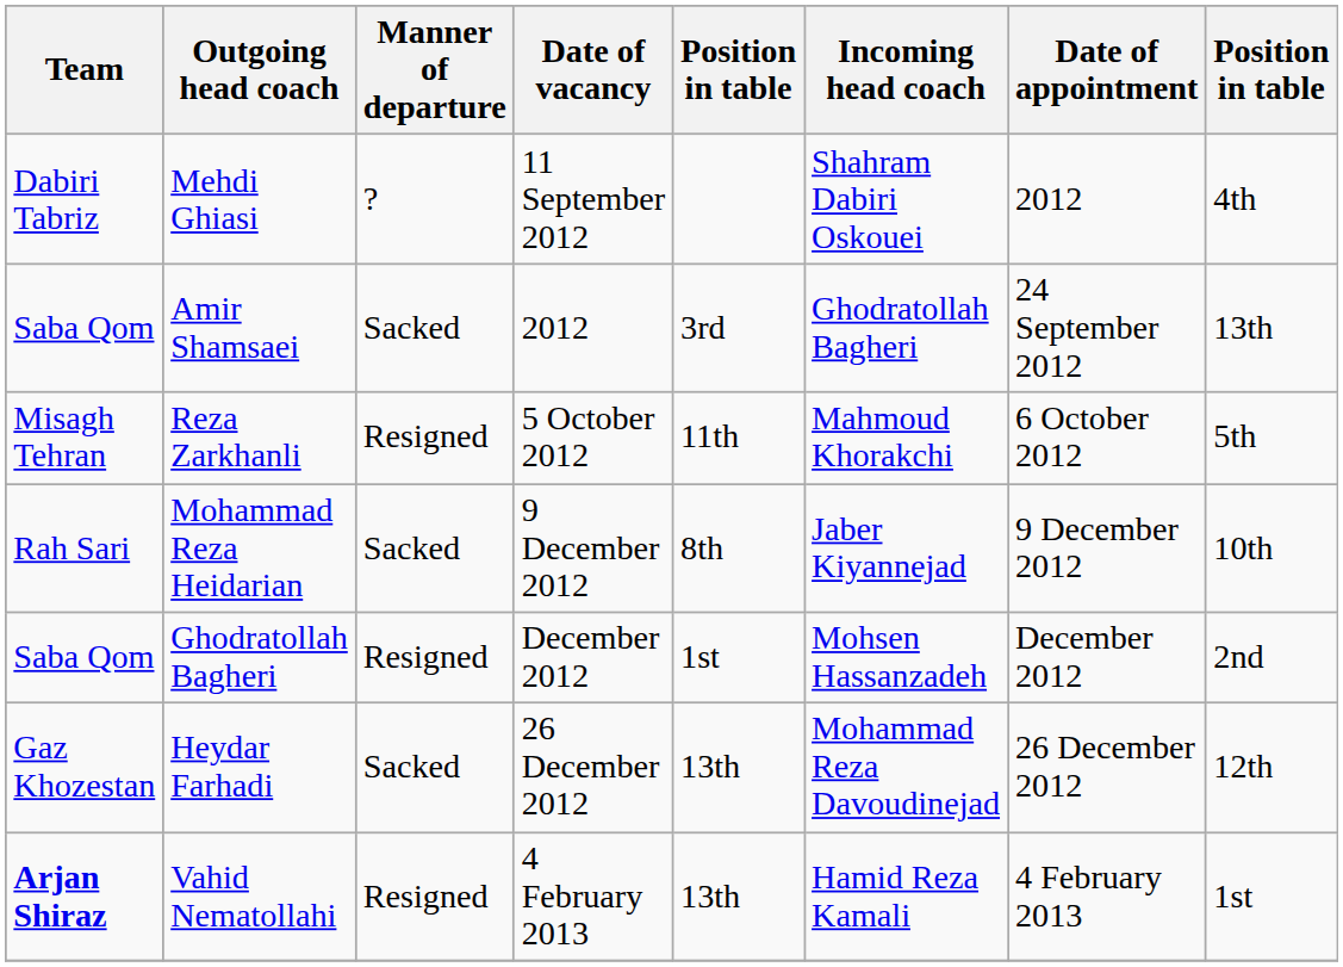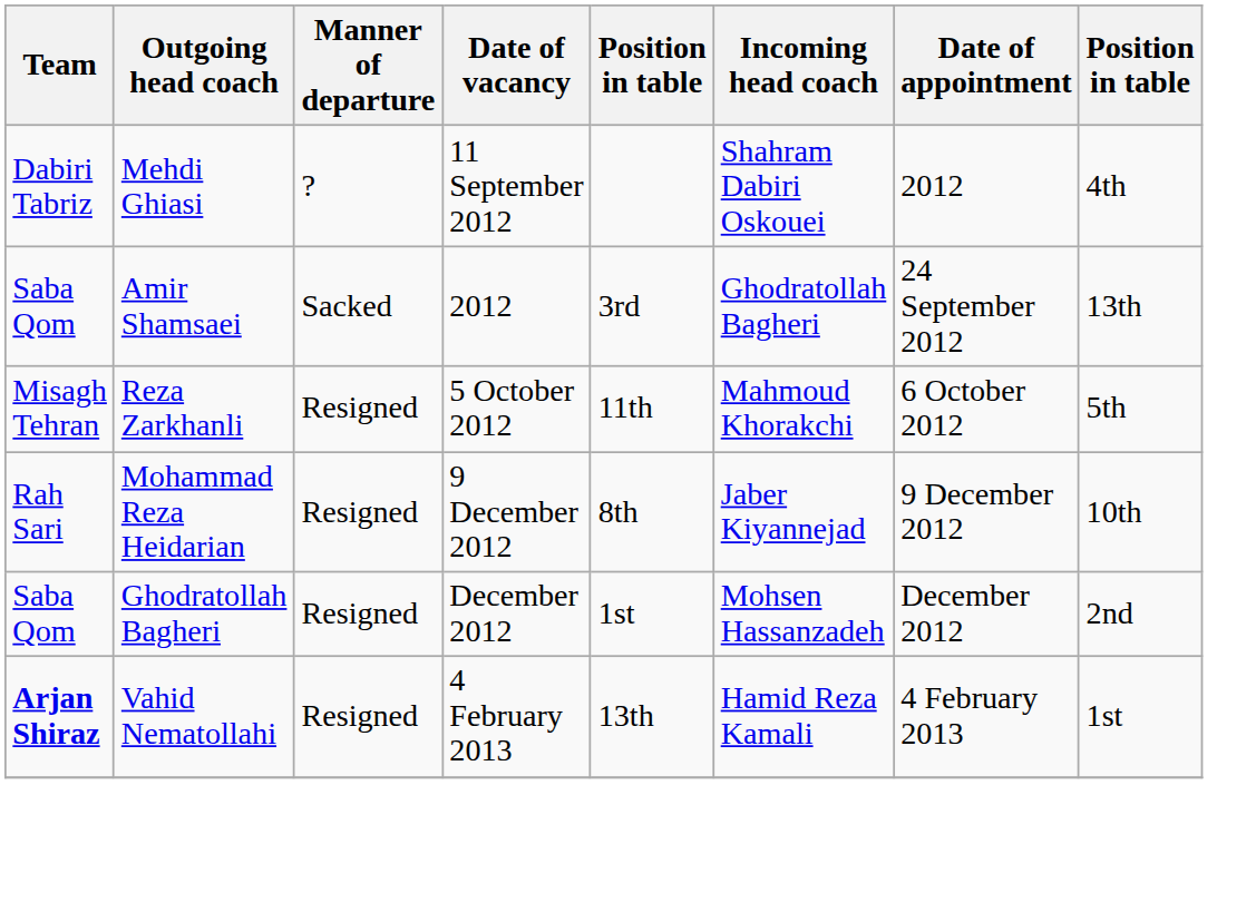Mohammad Reza Heidarian | Manner of departure: Sacked -> Resigned
- row: Gaz Khozestan | Heydar Farhadi | Sacked | 26 December 2012 | 13th | Mohammad Reza Davoudinejad | 26 December 2012 | 12th
